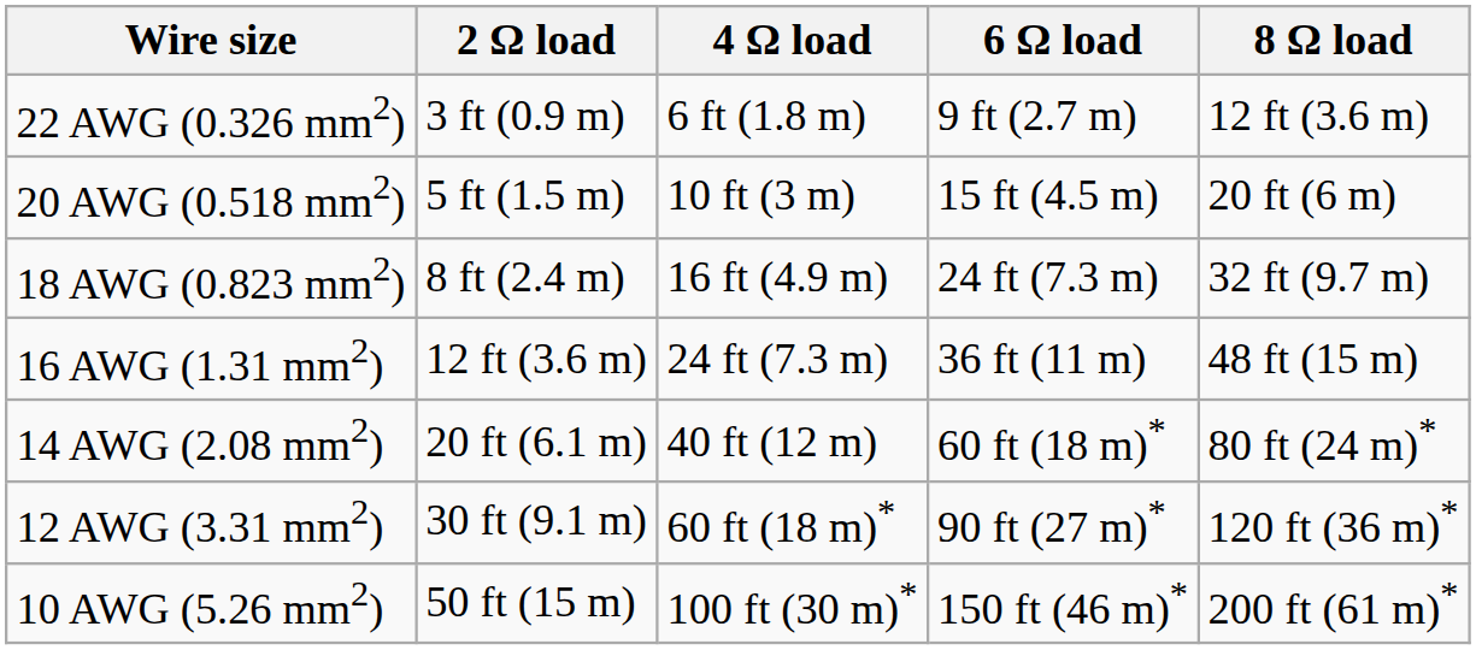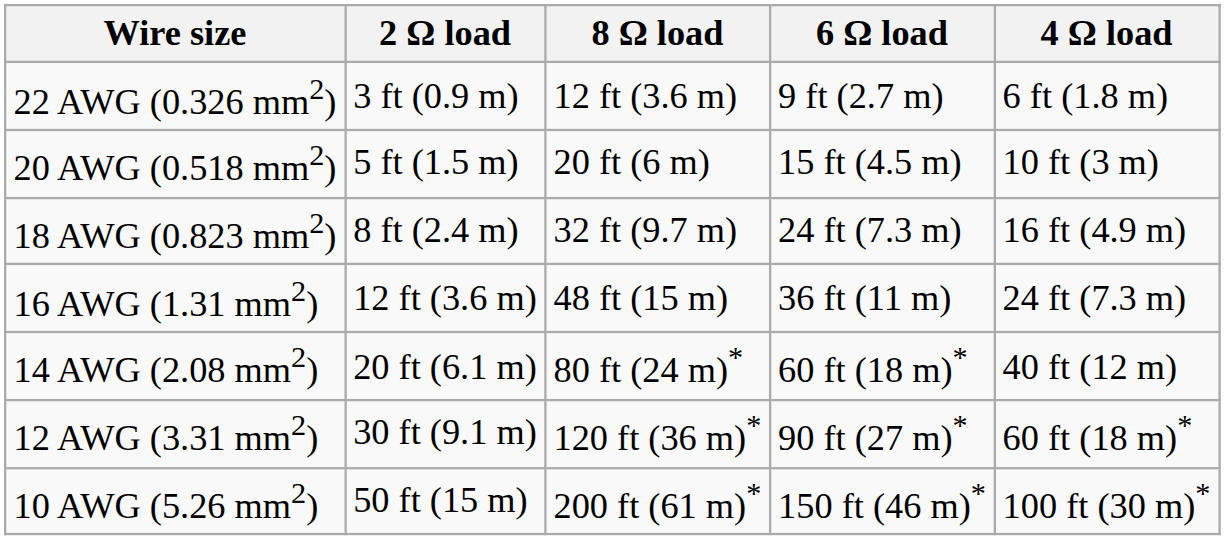columns swapped: 4 Ω load <-> 8 Ω load
